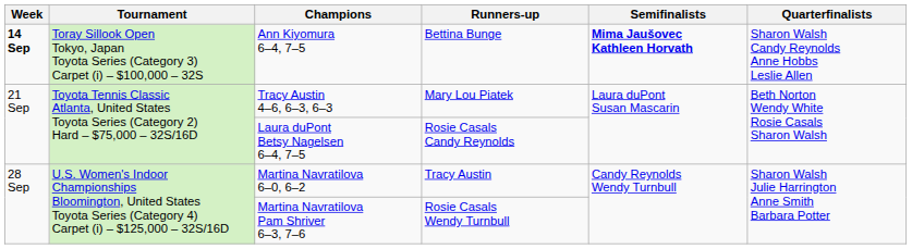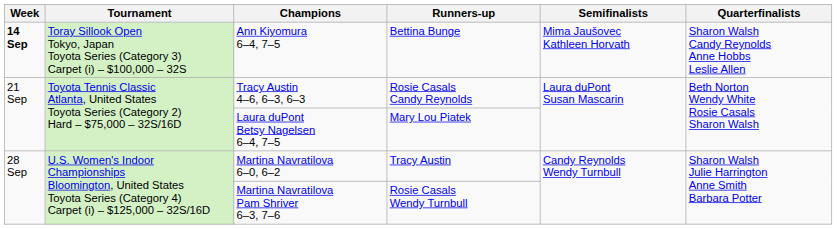Ann Kiyomura 6–4, 7–5 | Semifinalists: bold -> normal
Tracy Austin 4–6, 6–3, 6–3 | Runners-up: Mary Lou Piatek -> Rosie Casals Candy Reynolds
Laura duPont Betsy Nagelsen 6–4, 7–5 | Runners-up: Rosie Casals Candy Reynolds -> Mary Lou Piatek
